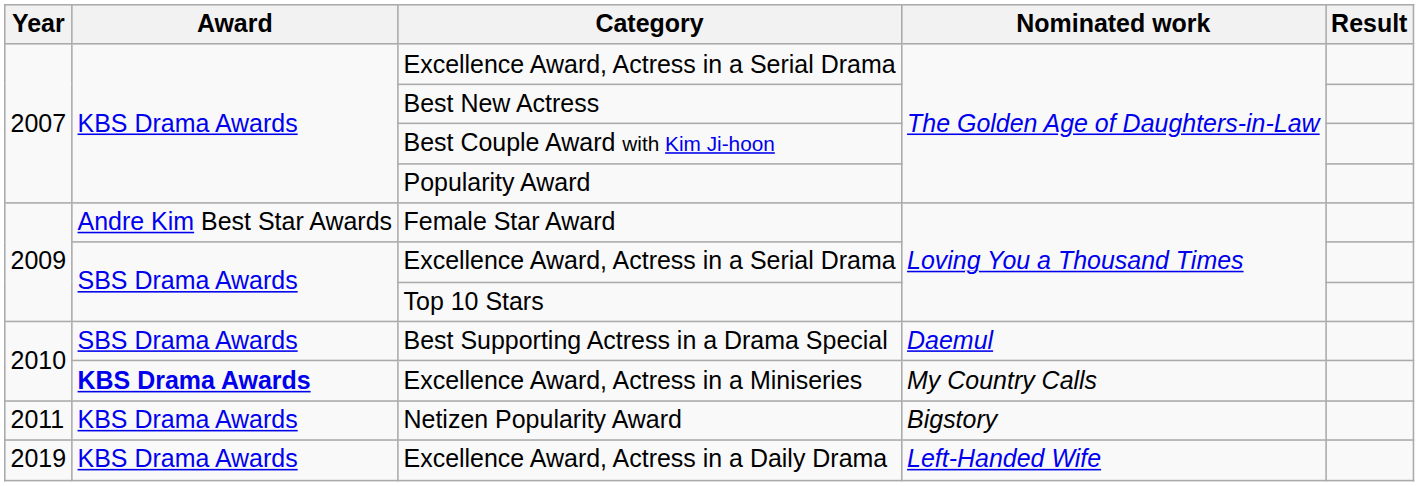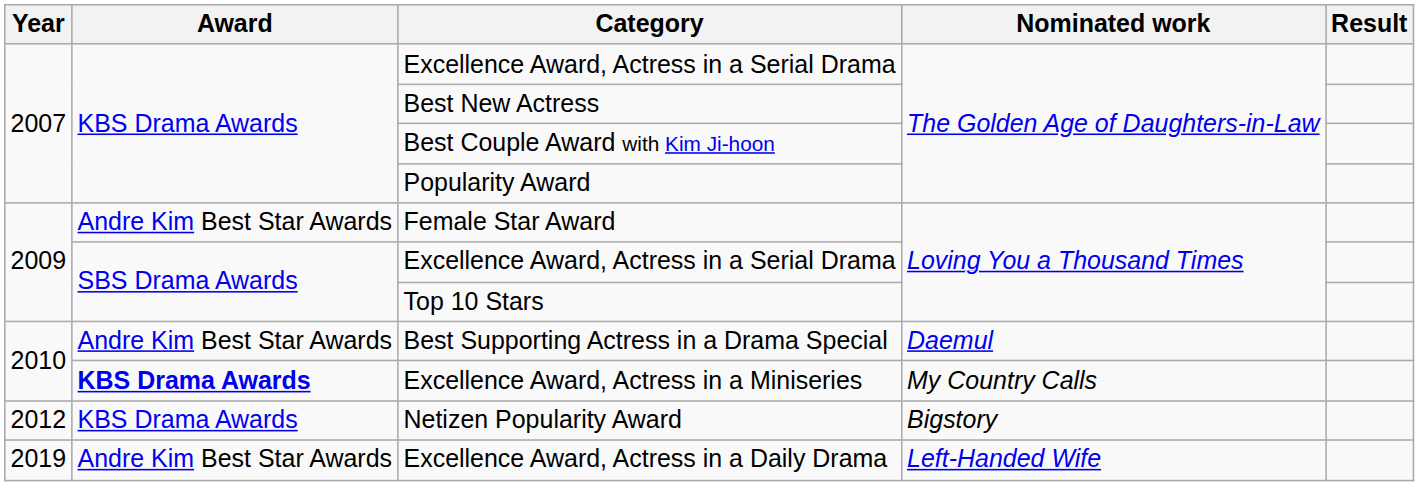Best Supporting Actress in a Drama Special | Award: SBS Drama Awards -> Andre Kim Best Star Awards
Netizen Popularity Award | Year: 2011 -> 2012
Excellence Award, Actress in a Daily Drama | Award: KBS Drama Awards -> Andre Kim Best Star Awards
